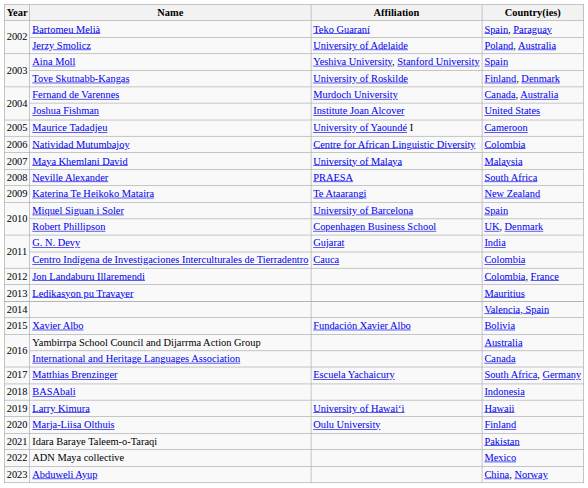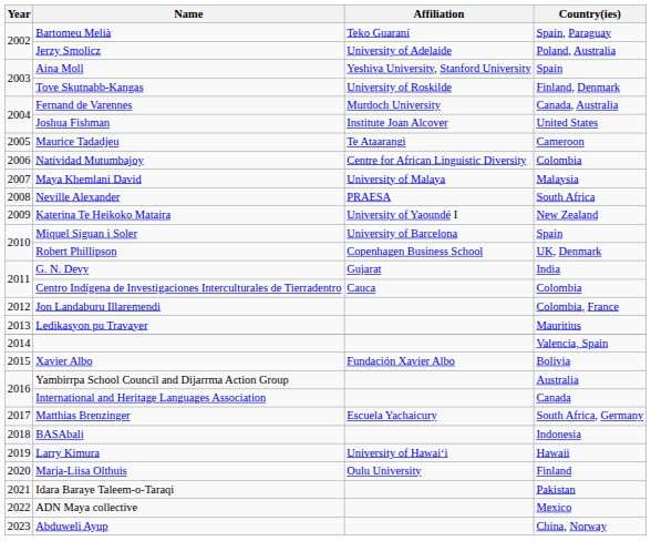Maurice Tadadjeu | Affiliation: University of Yaoundé I -> Te Ataarangi
Katerina Te Heikoko Mataira | Affiliation: Te Ataarangi -> University of Yaoundé I
